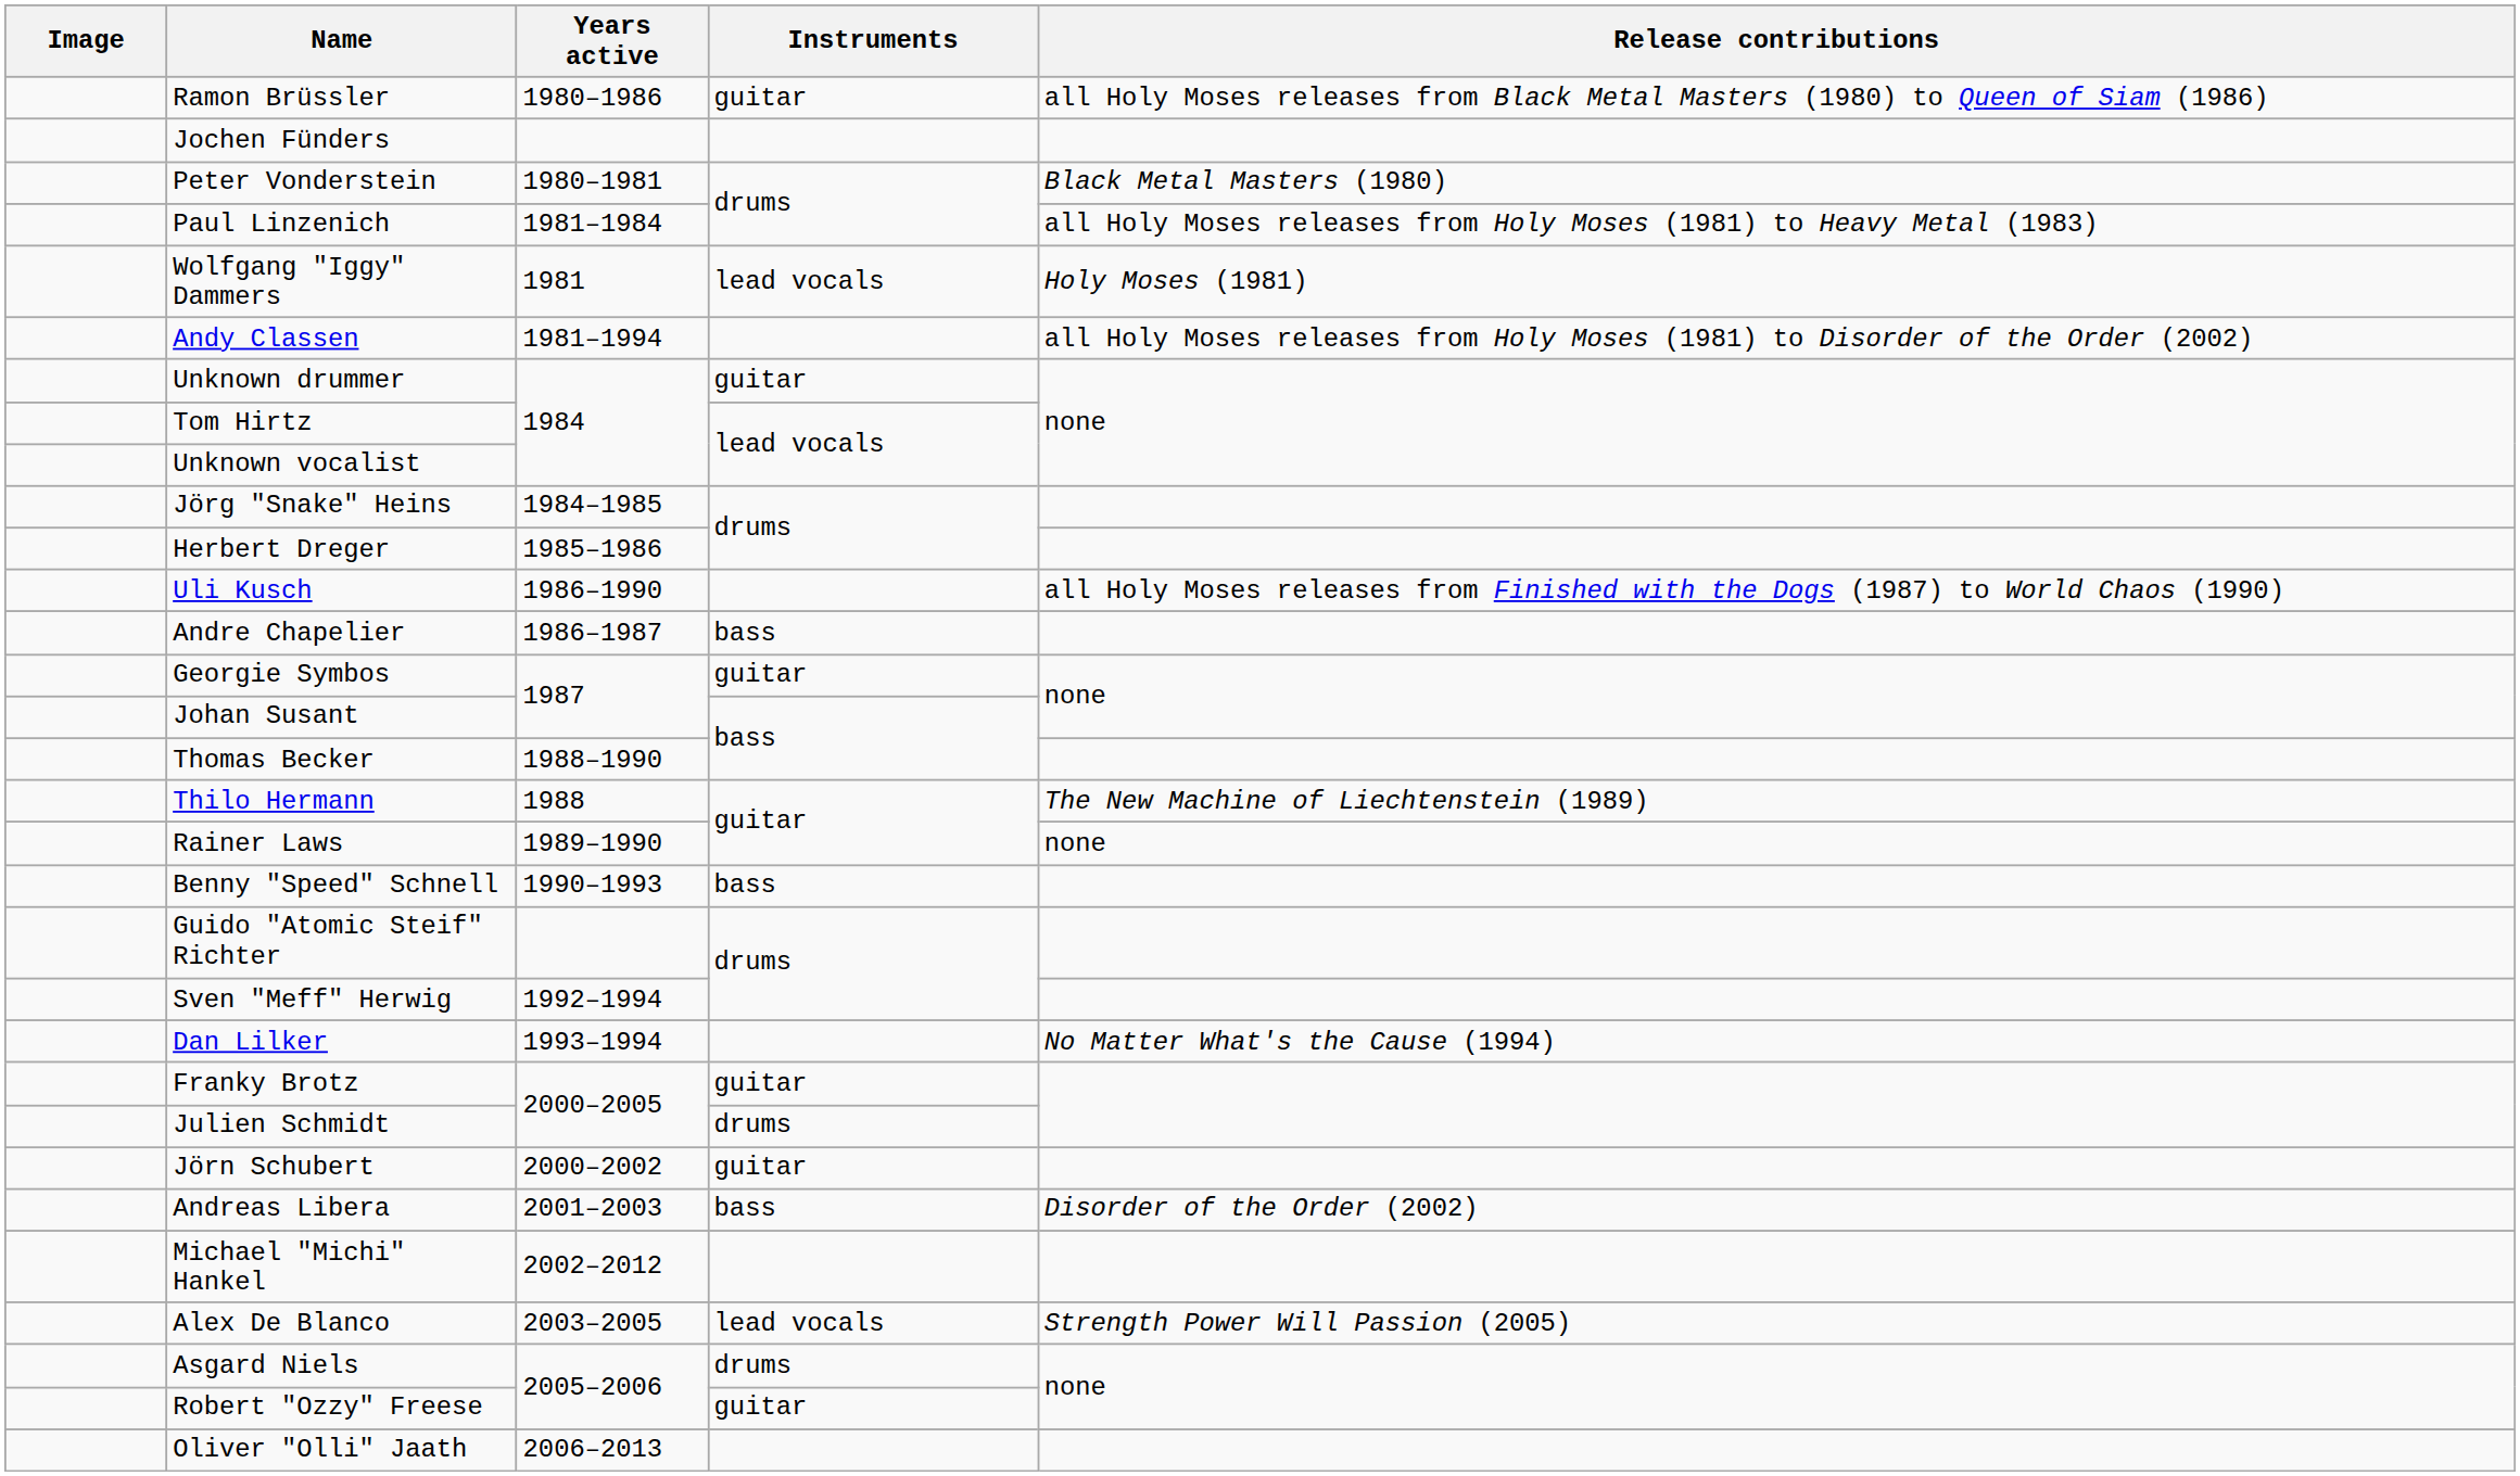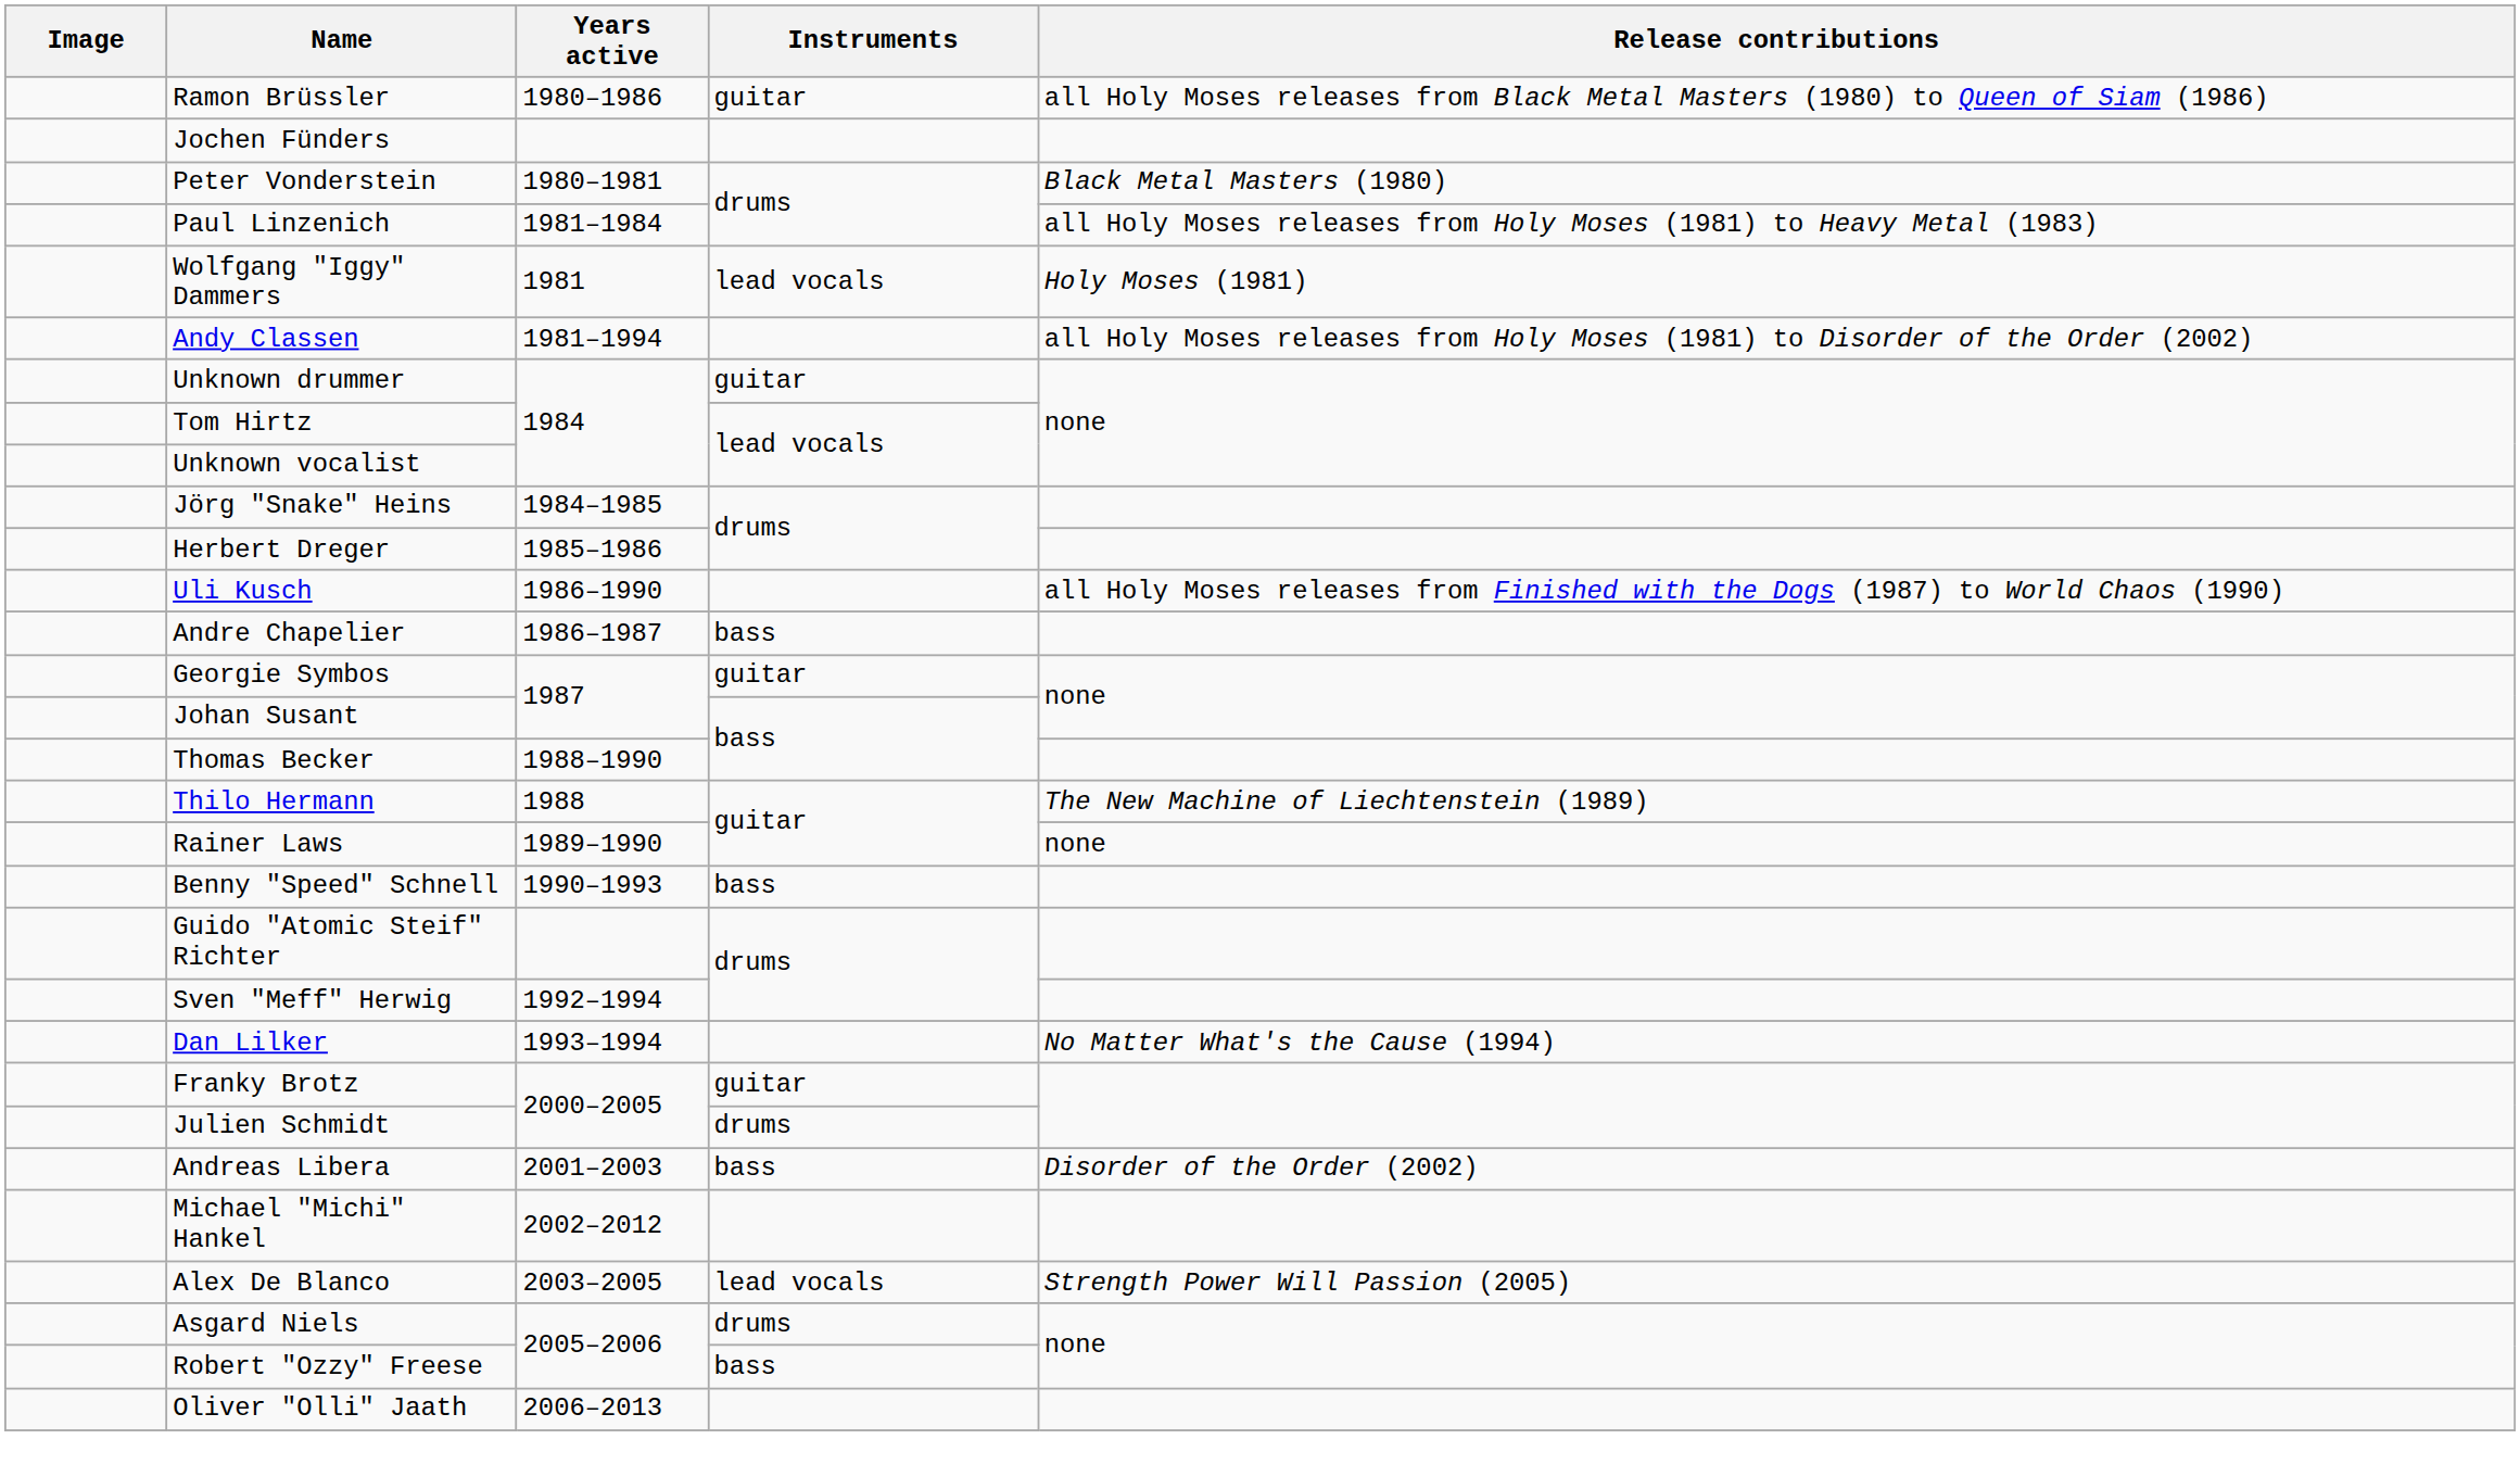- row: Jörn Schubert | 2000–2002 | guitar
Robert "Ozzy" Freese | Instruments: guitar -> bass
